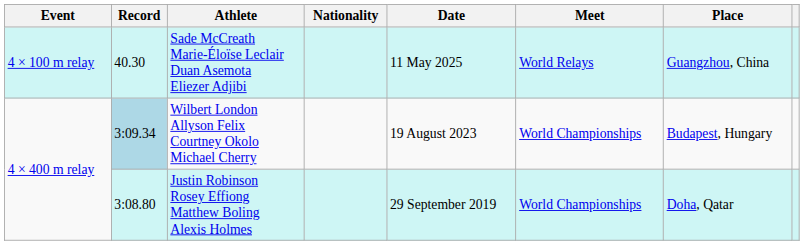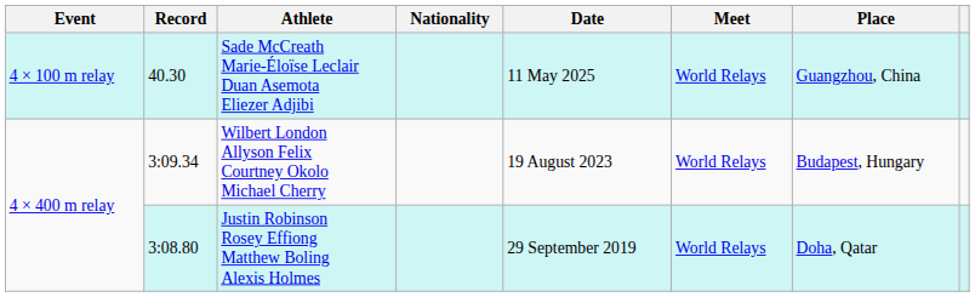Wilbert London Allyson Felix Courtney Okolo Michael Cherry | Record: lightblue background -> no background
Wilbert London Allyson Felix Courtney Okolo Michael Cherry | Meet: World Championships -> World Relays
Justin Robinson Rosey Effiong Matthew Boling Alexis Holmes | Meet: World Championships -> World Relays
